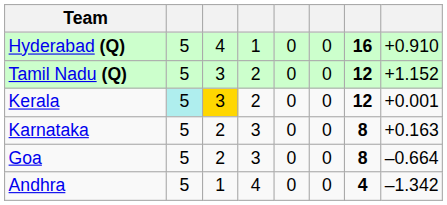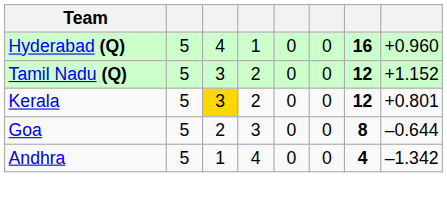Hyderabad (Q) | column 8: +0.910 -> +0.960
Kerala | column 2: paleturquoise background -> no background
Kerala | column 8: +0.001 -> +0.801
- row: Karnataka | 5 | 2 | 3 | 0 | 0 | 8 | +0.163
Goa | column 8: –0.664 -> –0.644
